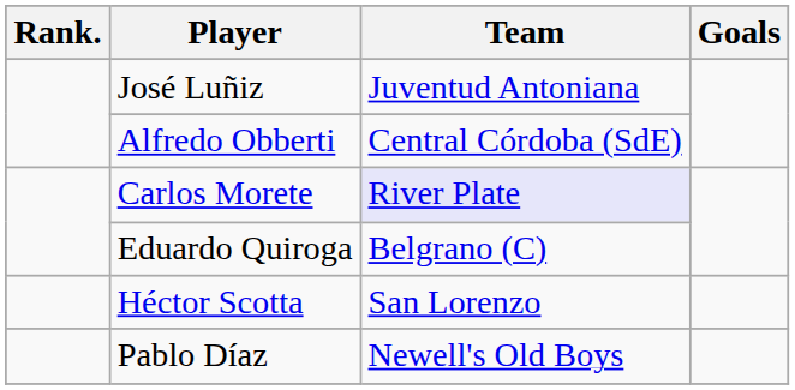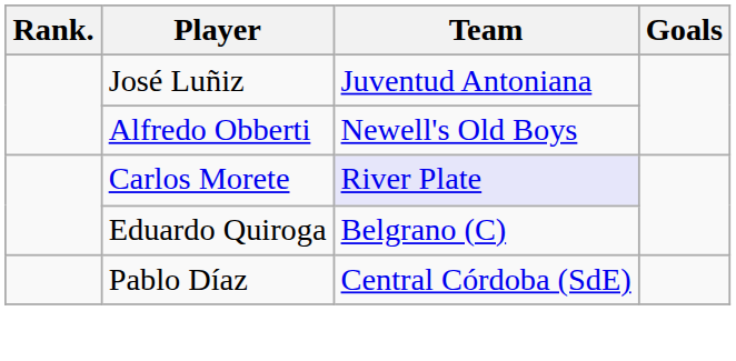Alfredo Obberti | Team: Central Córdoba (SdE) -> Newell's Old Boys
- row: Héctor Scotta | San Lorenzo
Pablo Díaz | Team: Newell's Old Boys -> Central Córdoba (SdE)
